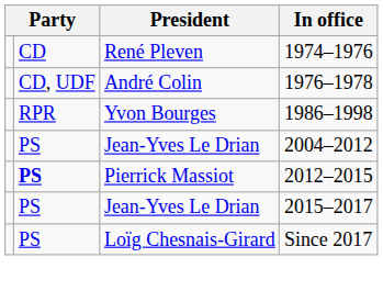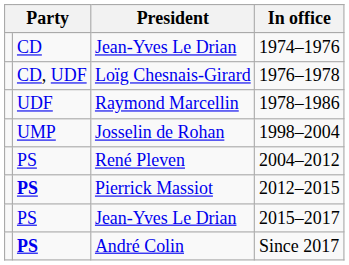1974–1976 | President: René Pleven -> Jean-Yves Le Drian
1976–1978 | President: André Colin -> Loïg Chesnais-Girard
+ row: UDF | Raymond Marcellin | 1978–1986
- row: RPR | Yvon Bourges | 1986–1998
+ row: UMP | Josselin de Rohan | 1998–2004
2004–2012 | President: Jean-Yves Le Drian -> René Pleven
Since 2017 | column 2: normal -> bold
Since 2017 | President: Loïg Chesnais-Girard -> André Colin
